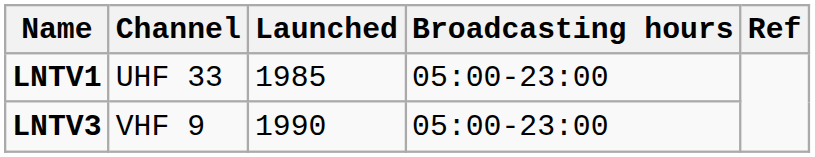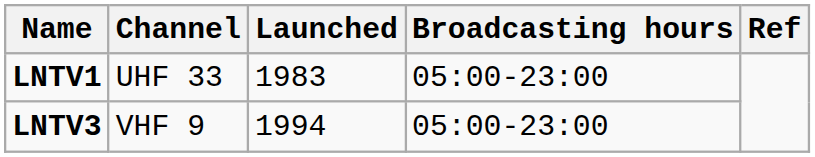LNTV1 | Launched: 1985 -> 1983
LNTV3 | Launched: 1990 -> 1994
